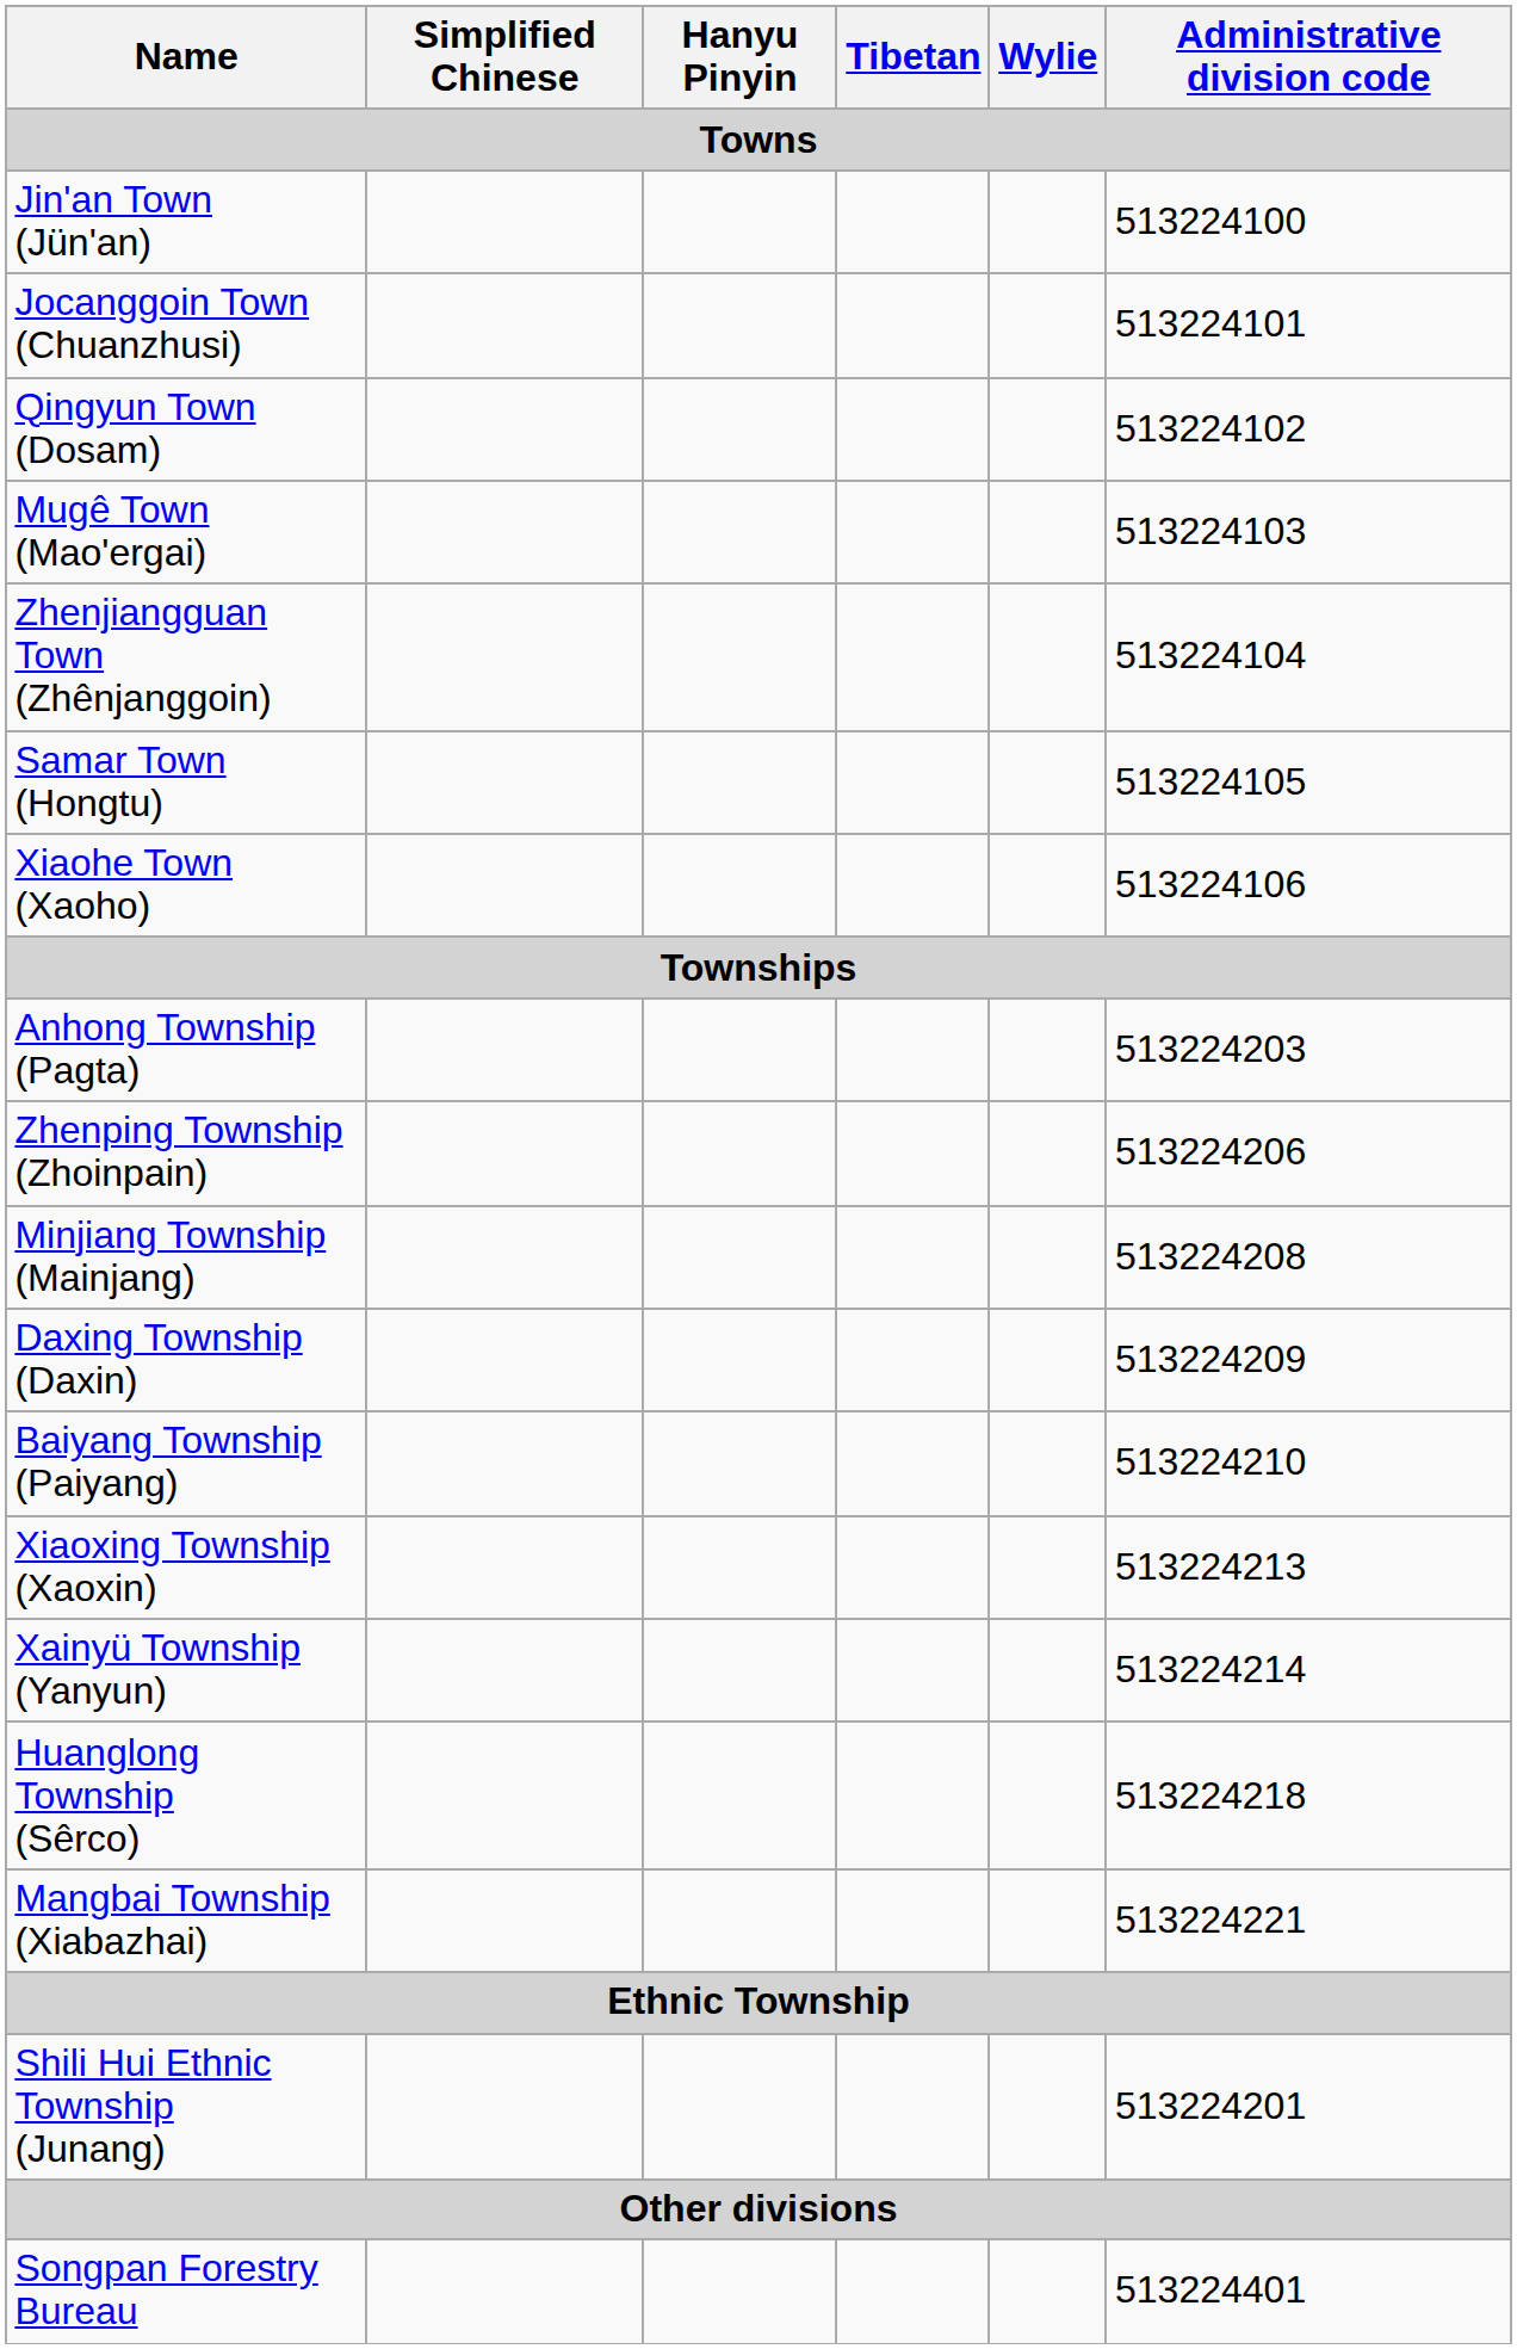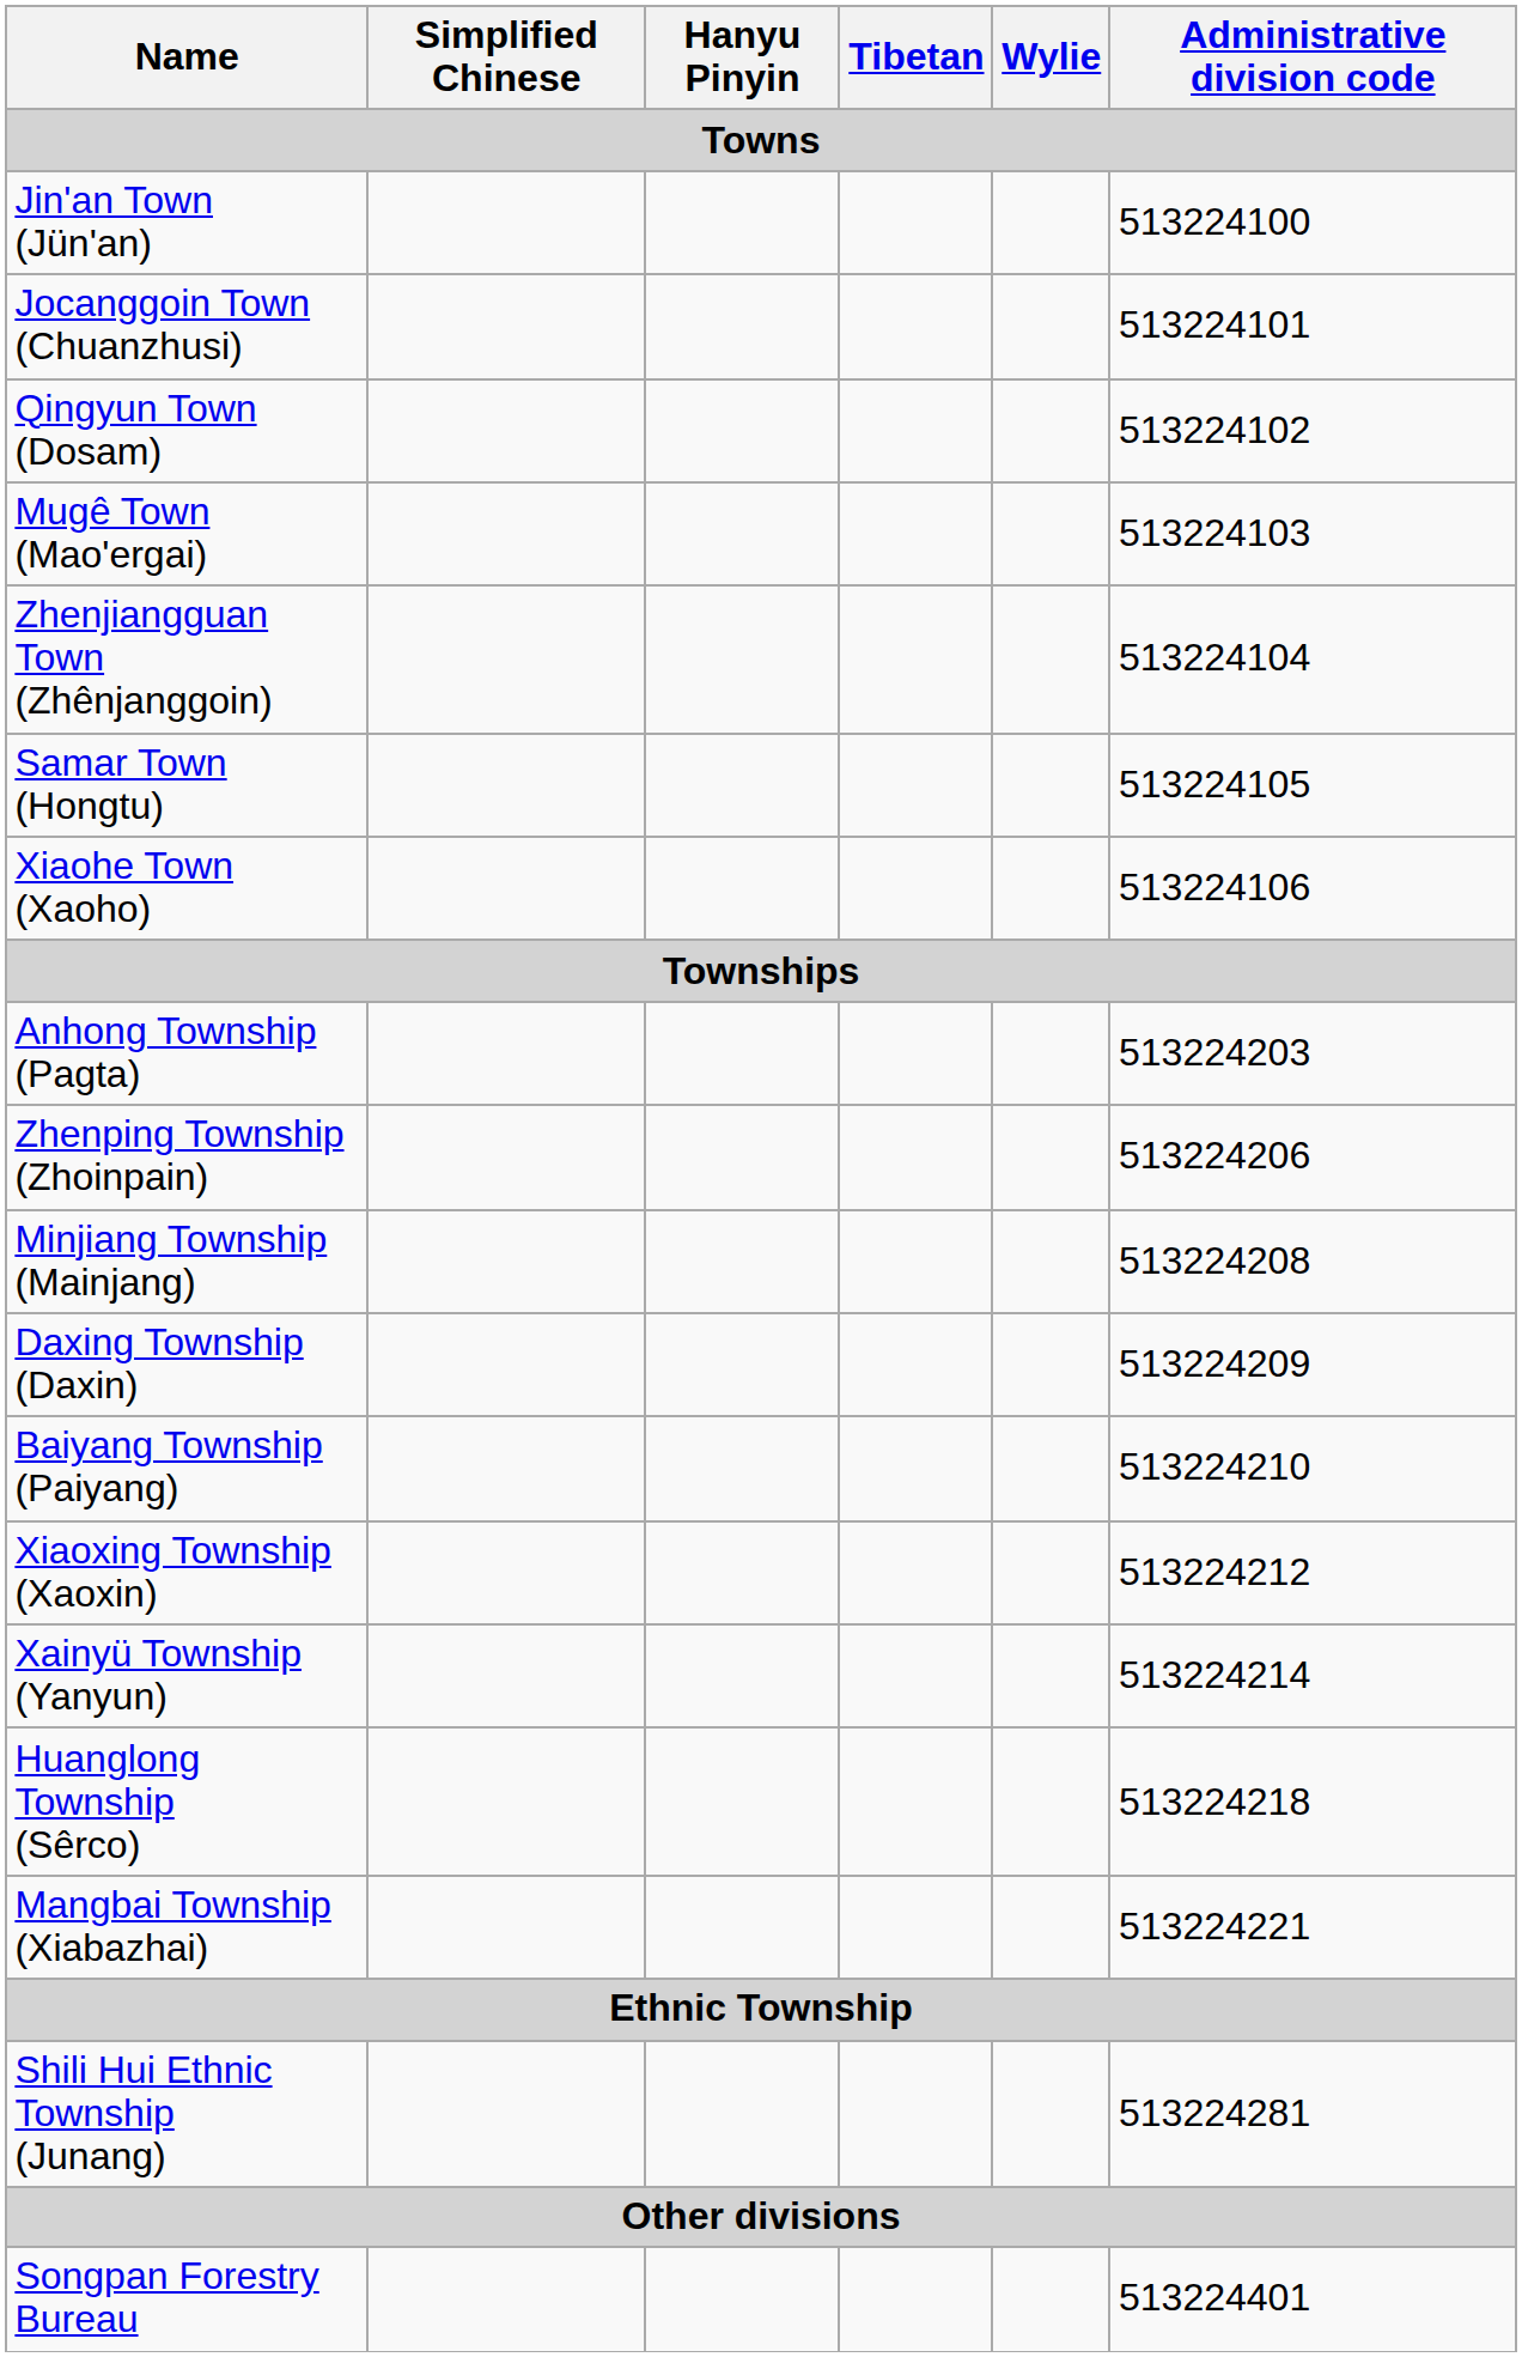Xiaoxing Township (Xaoxin) | Administrative division code: 513224213 -> 513224212
Shili Hui Ethnic Township (Junang) | Administrative division code: 513224201 -> 513224281
